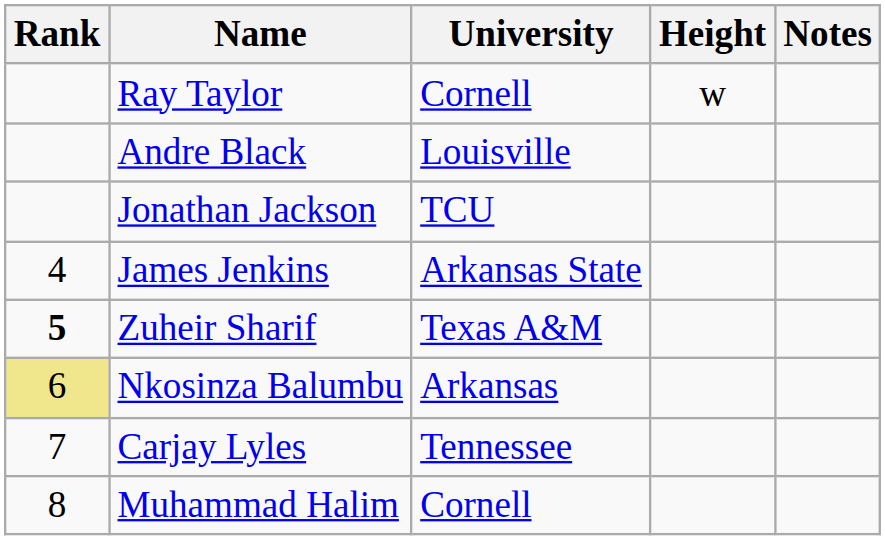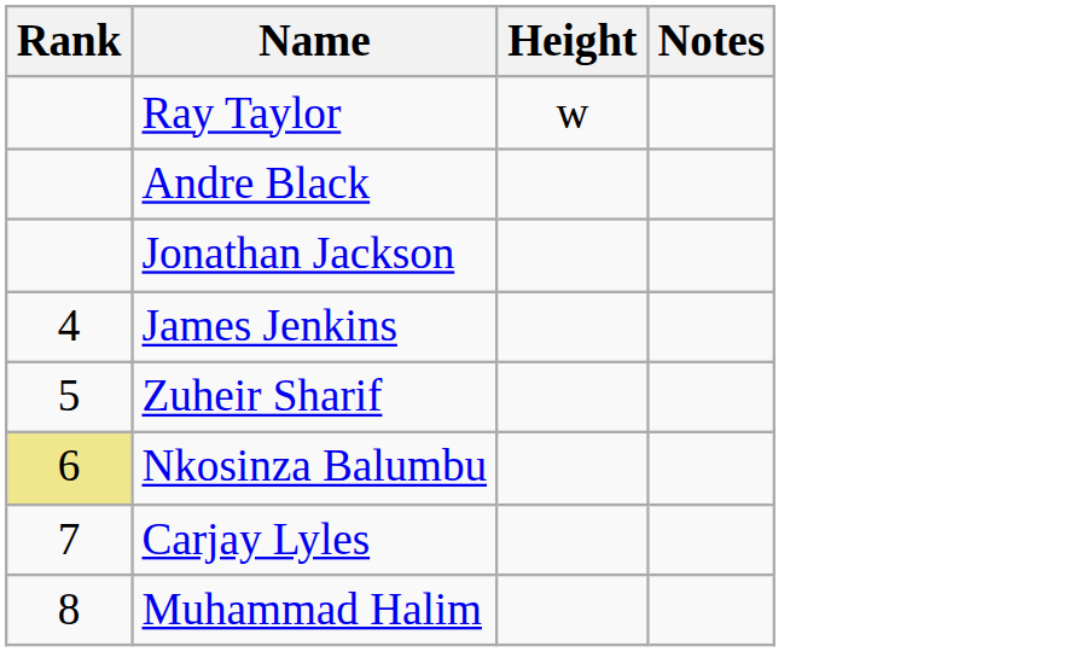- column: University | Cornell | Louisville | TCU | Arkansas State | Texas A&M | Arkansas | Tennessee | Cornell
Zuheir Sharif | Rank: bold -> normal
